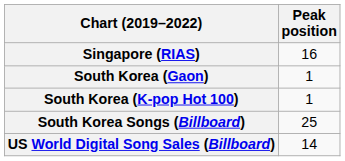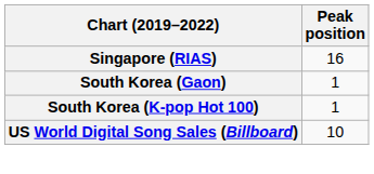- row: South Korea Songs (Billboard) | 25
US World Digital Song Sales (Billboard) | Peak position: 14 -> 10
